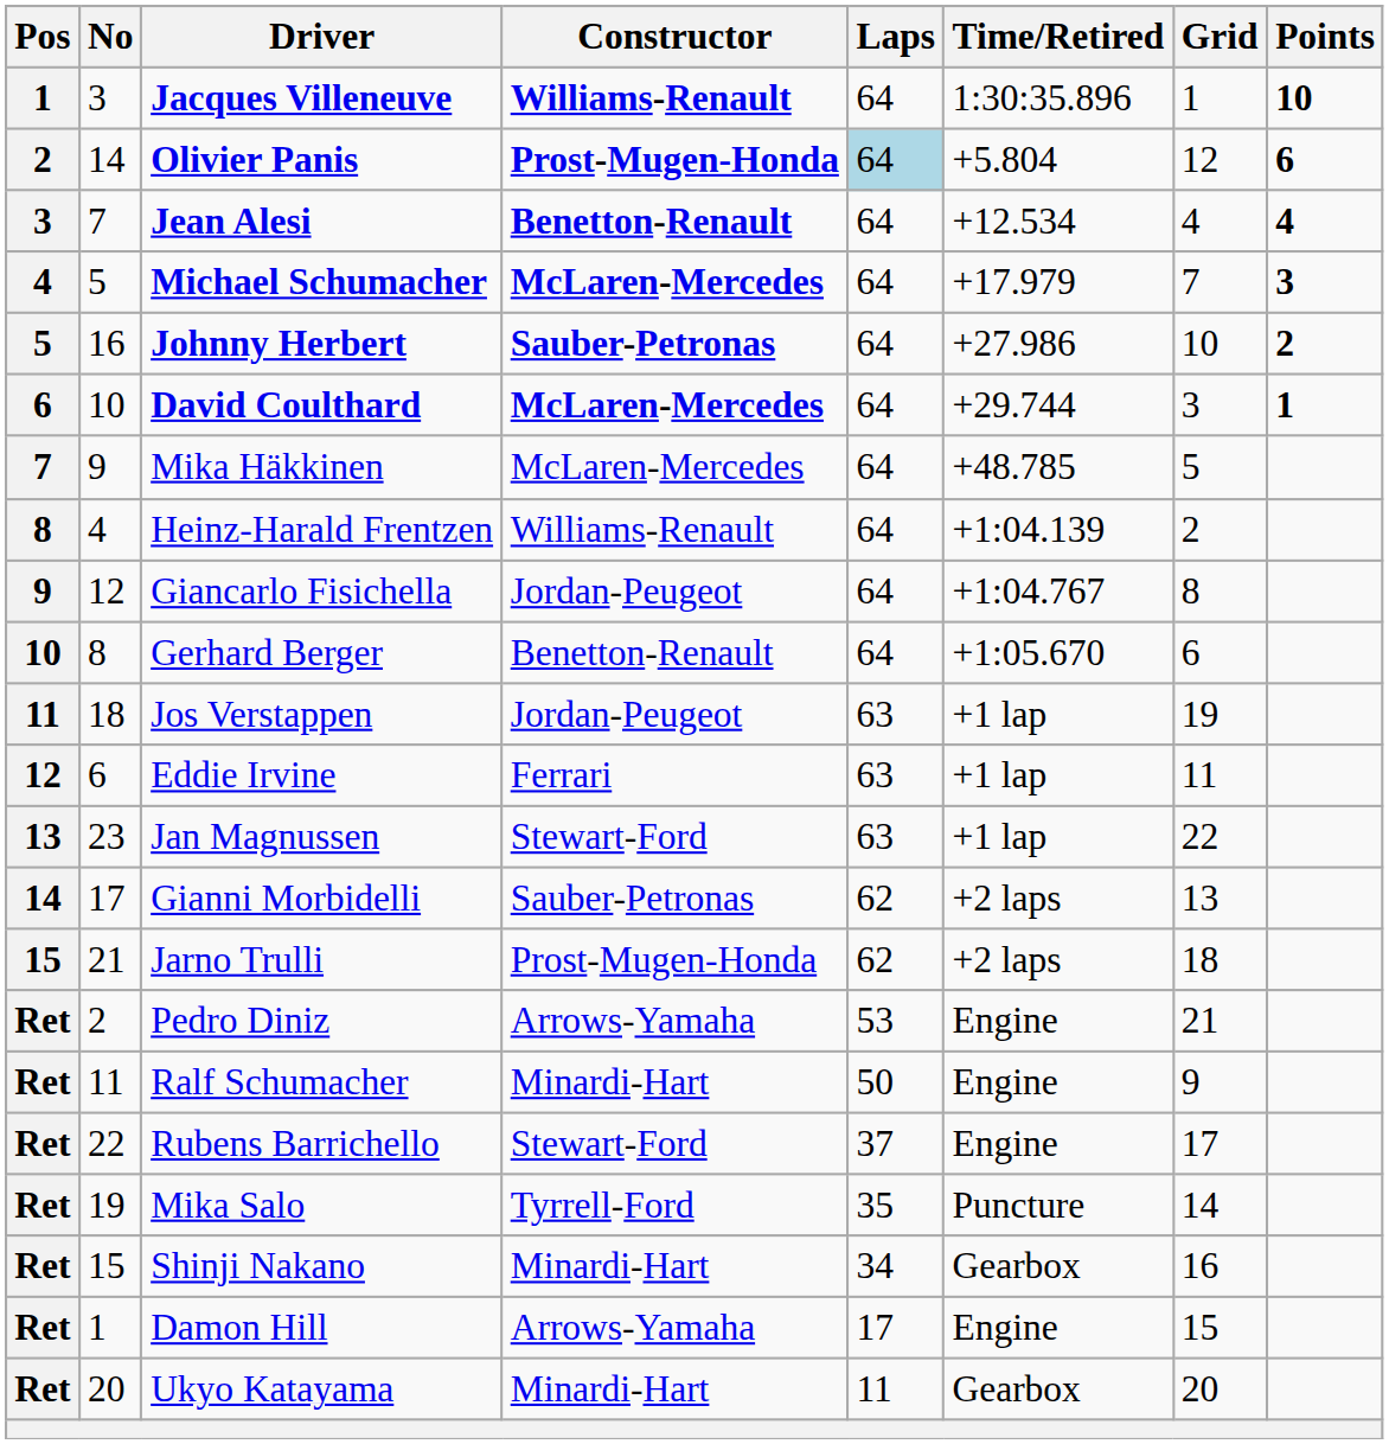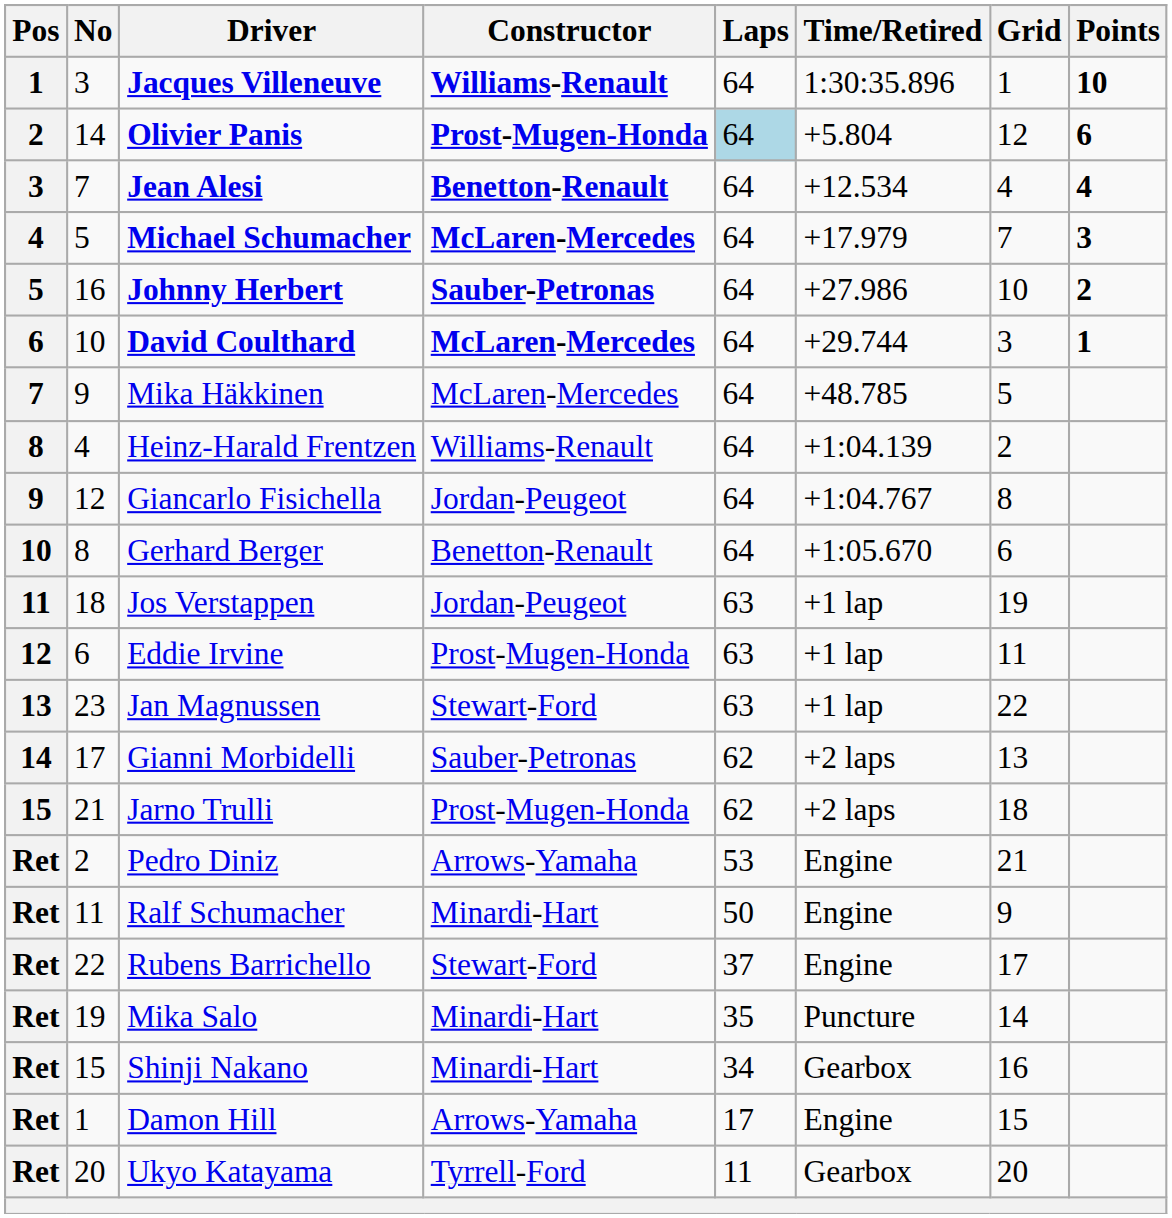Eddie Irvine | Constructor: Ferrari -> Prost-Mugen-Honda
Mika Salo | Constructor: Tyrrell-Ford -> Minardi-Hart
Ukyo Katayama | Constructor: Minardi-Hart -> Tyrrell-Ford
